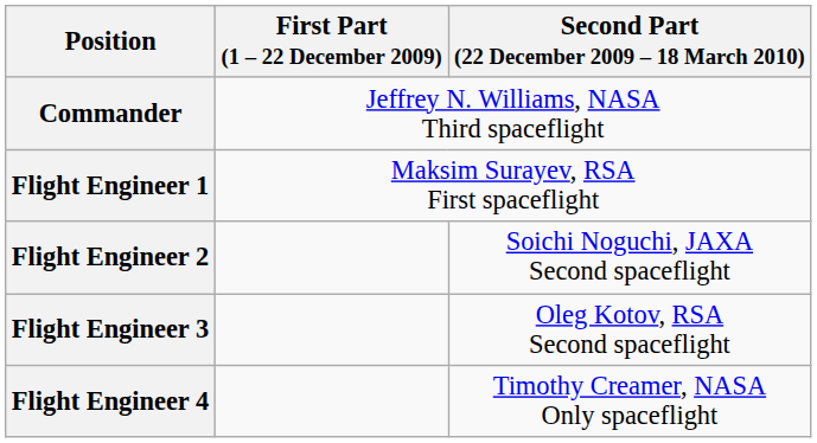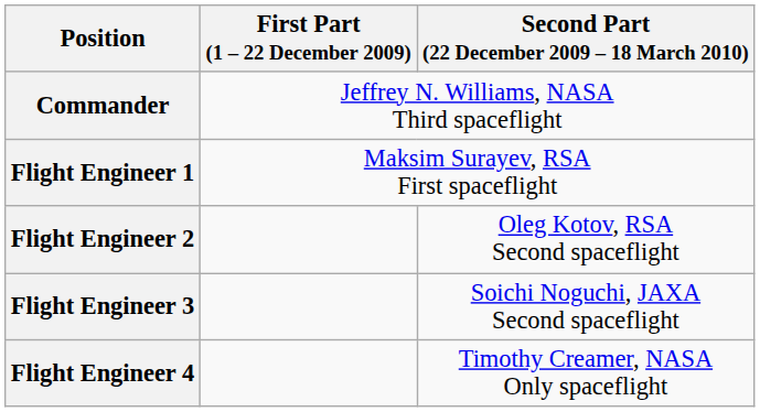Flight Engineer 2 | Second Part (22 December 2009 – 18 March 2010): Soichi Noguchi, JAXA Second spaceflight -> Oleg Kotov, RSA Second spaceflight
Flight Engineer 3 | Second Part (22 December 2009 – 18 March 2010): Oleg Kotov, RSA Second spaceflight -> Soichi Noguchi, JAXA Second spaceflight
